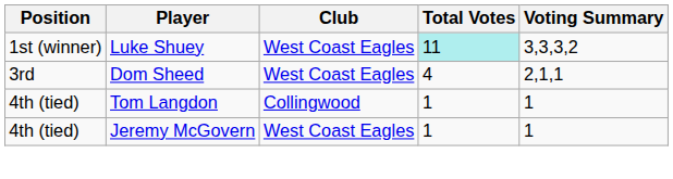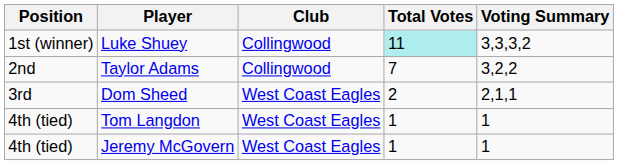Luke Shuey | Club: West Coast Eagles -> Collingwood
+ row: 2nd | Taylor Adams | Collingwood | 7 | 3,2,2
Dom Sheed | Total Votes: 4 -> 2
Tom Langdon | Club: Collingwood -> West Coast Eagles
